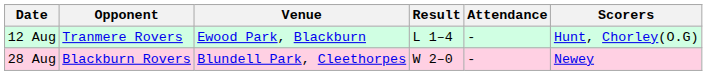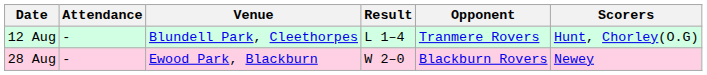columns swapped: Opponent <-> Attendance
12 Aug | Venue: Ewood Park, Blackburn -> Blundell Park, Cleethorpes
28 Aug | Venue: Blundell Park, Cleethorpes -> Ewood Park, Blackburn
